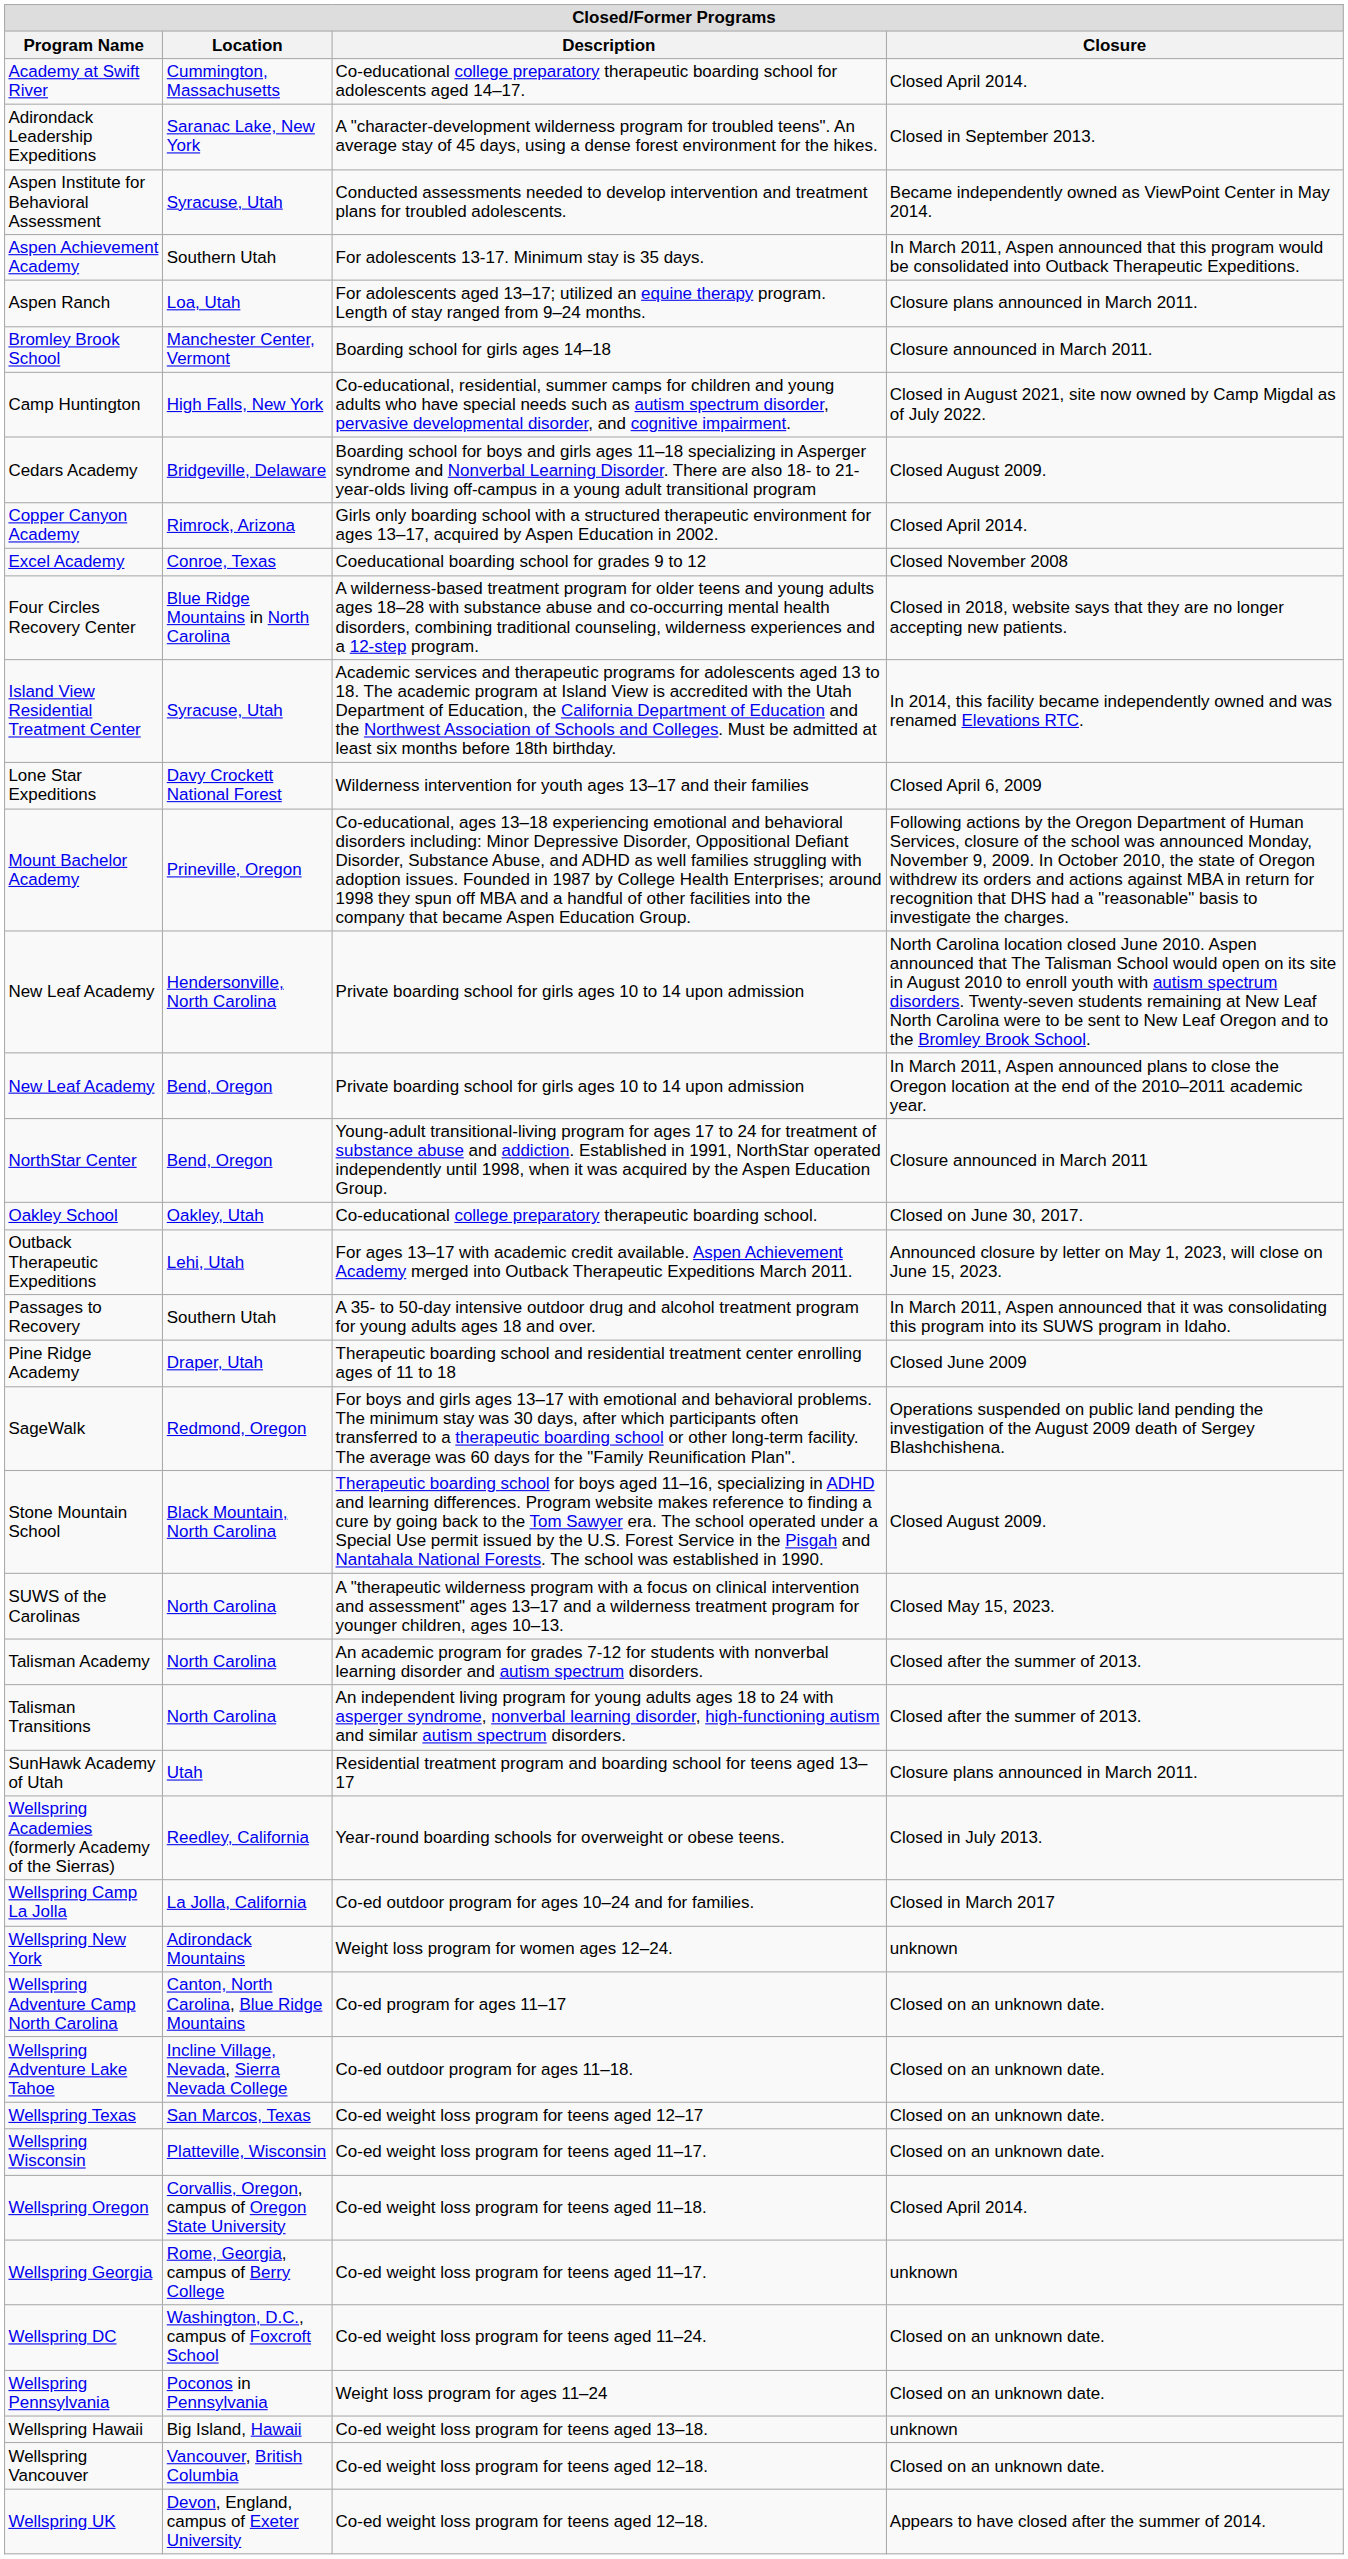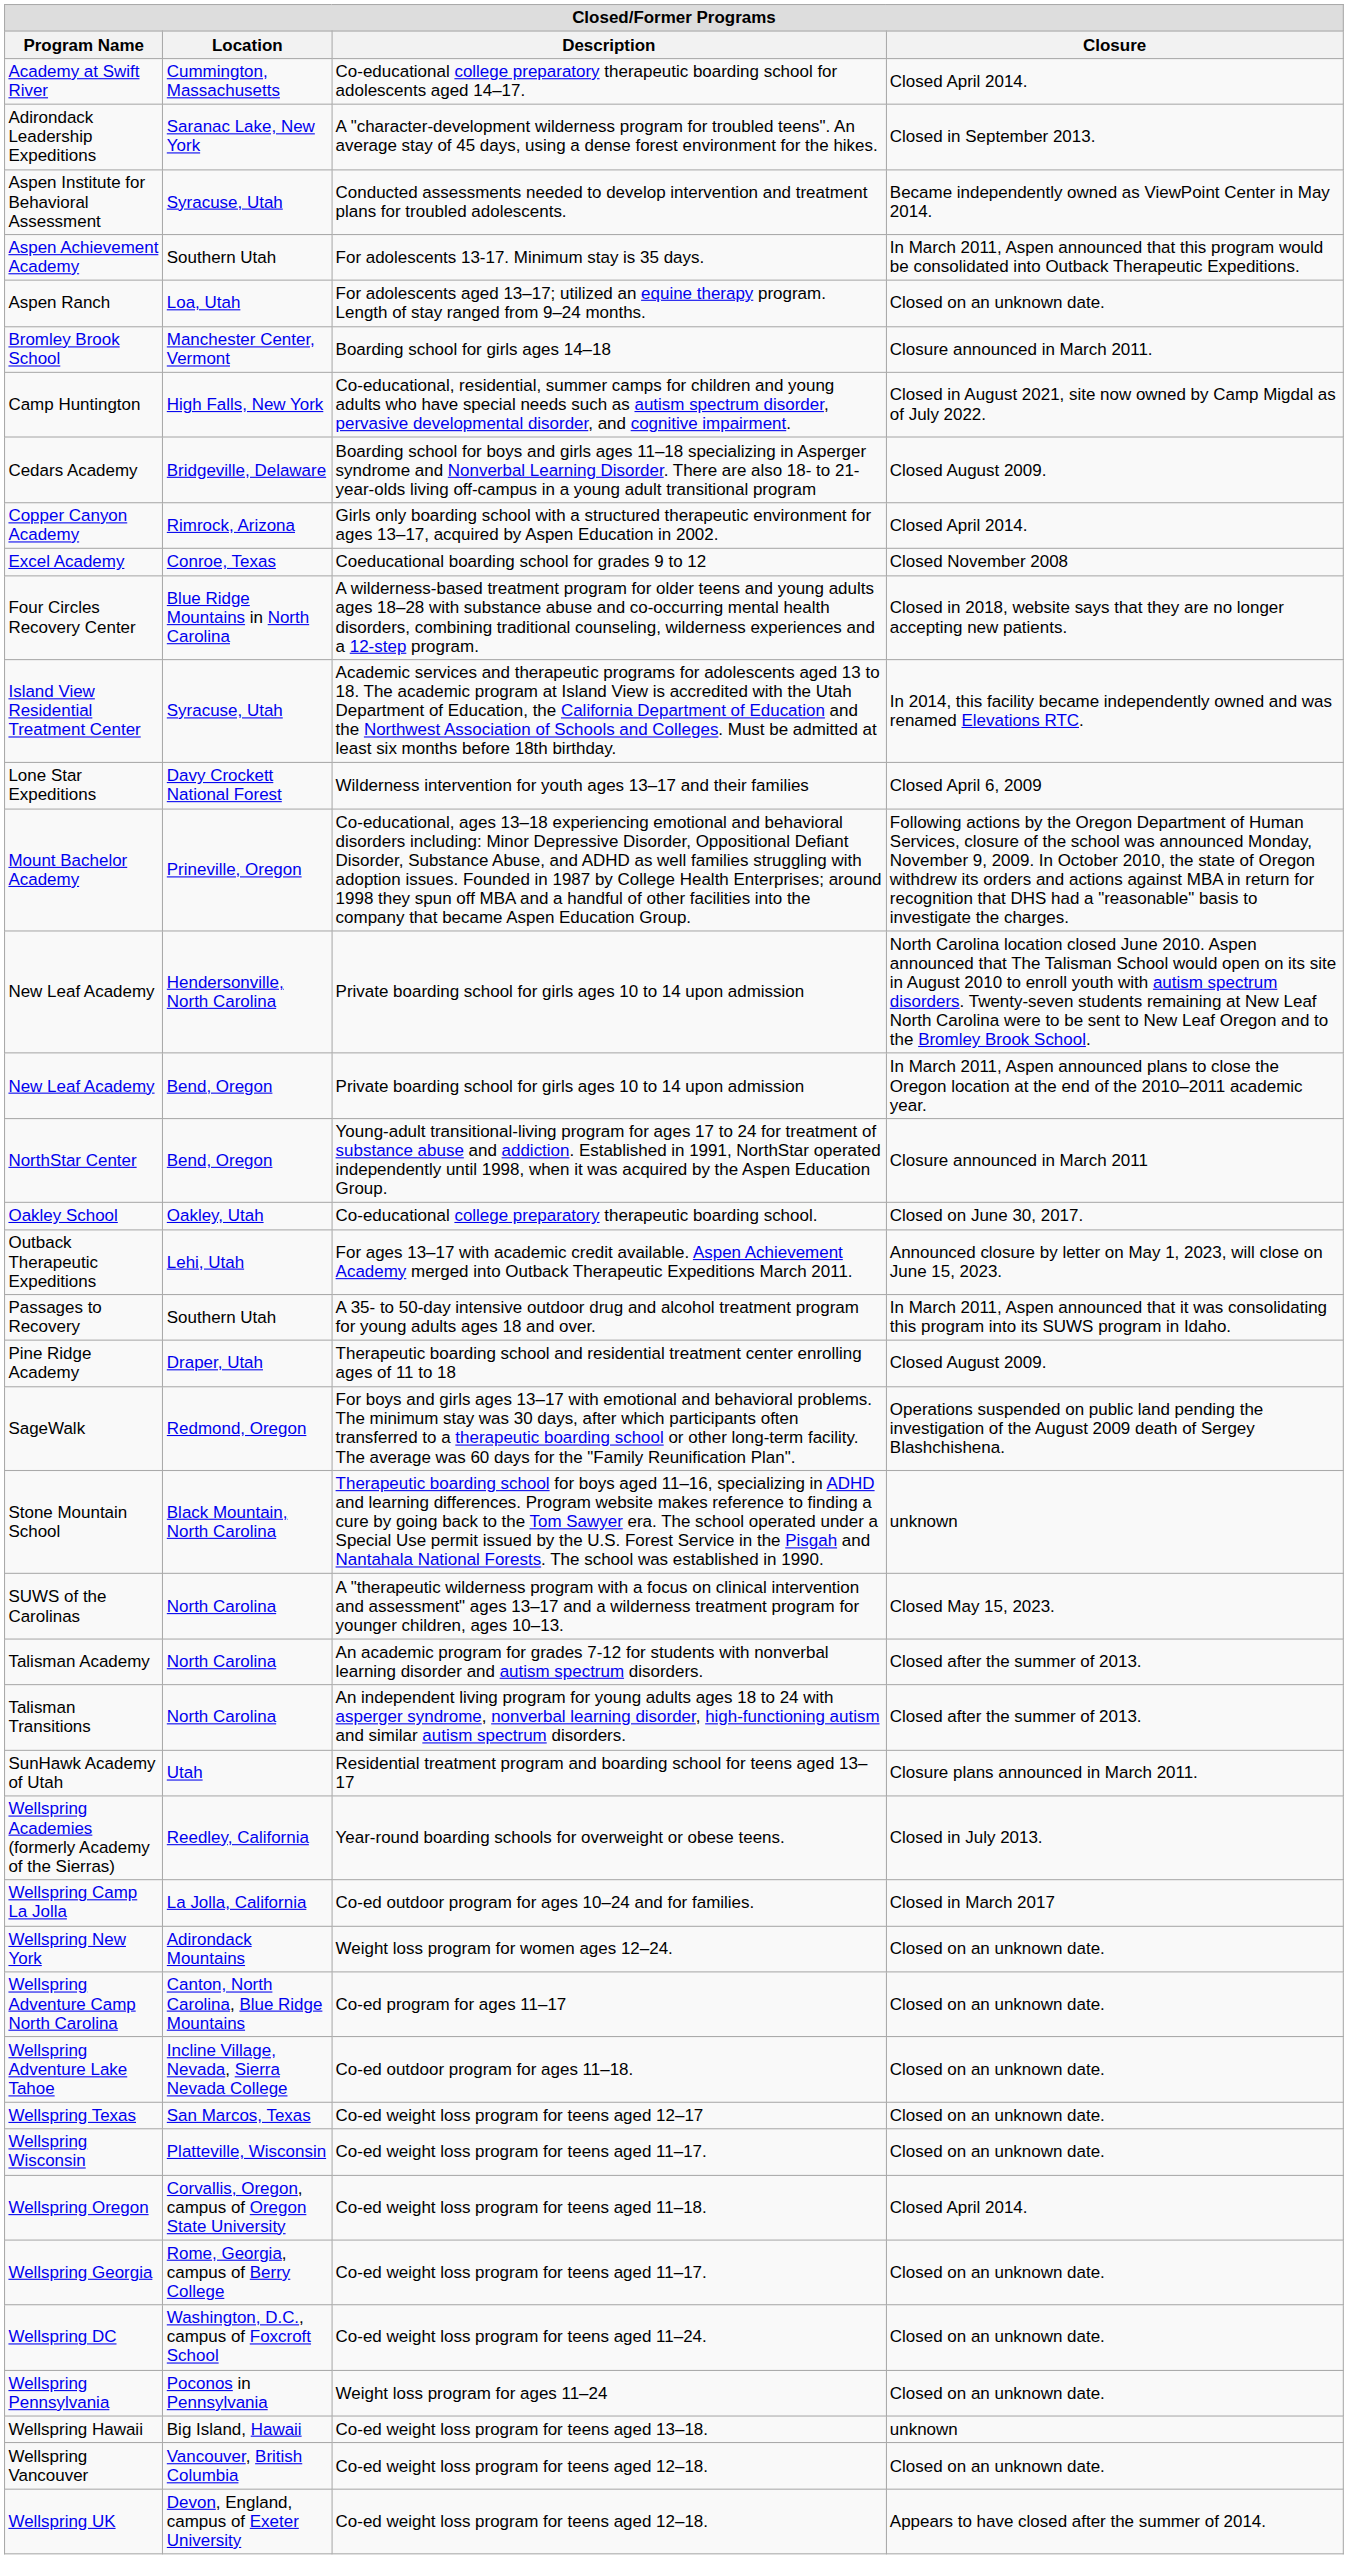Aspen Ranch | Closure: Closure plans announced in March 2011. -> Closed on an unknown date.
Pine Ridge Academy | Closure: Closed June 2009 -> Closed August 2009.
Stone Mountain School | Closure: Closed August 2009. -> unknown
Wellspring New York | Closure: unknown -> Closed on an unknown date.
Wellspring Georgia | Closure: unknown -> Closed on an unknown date.
